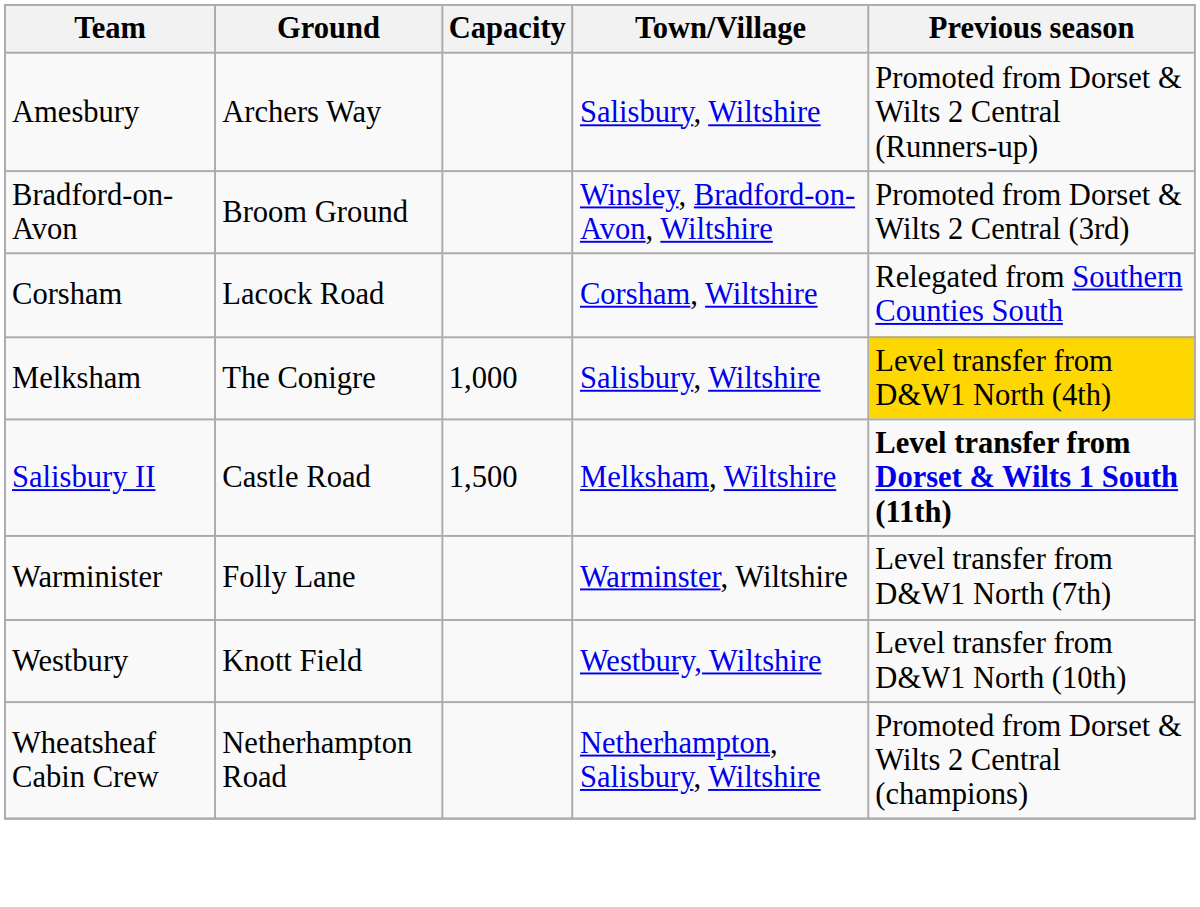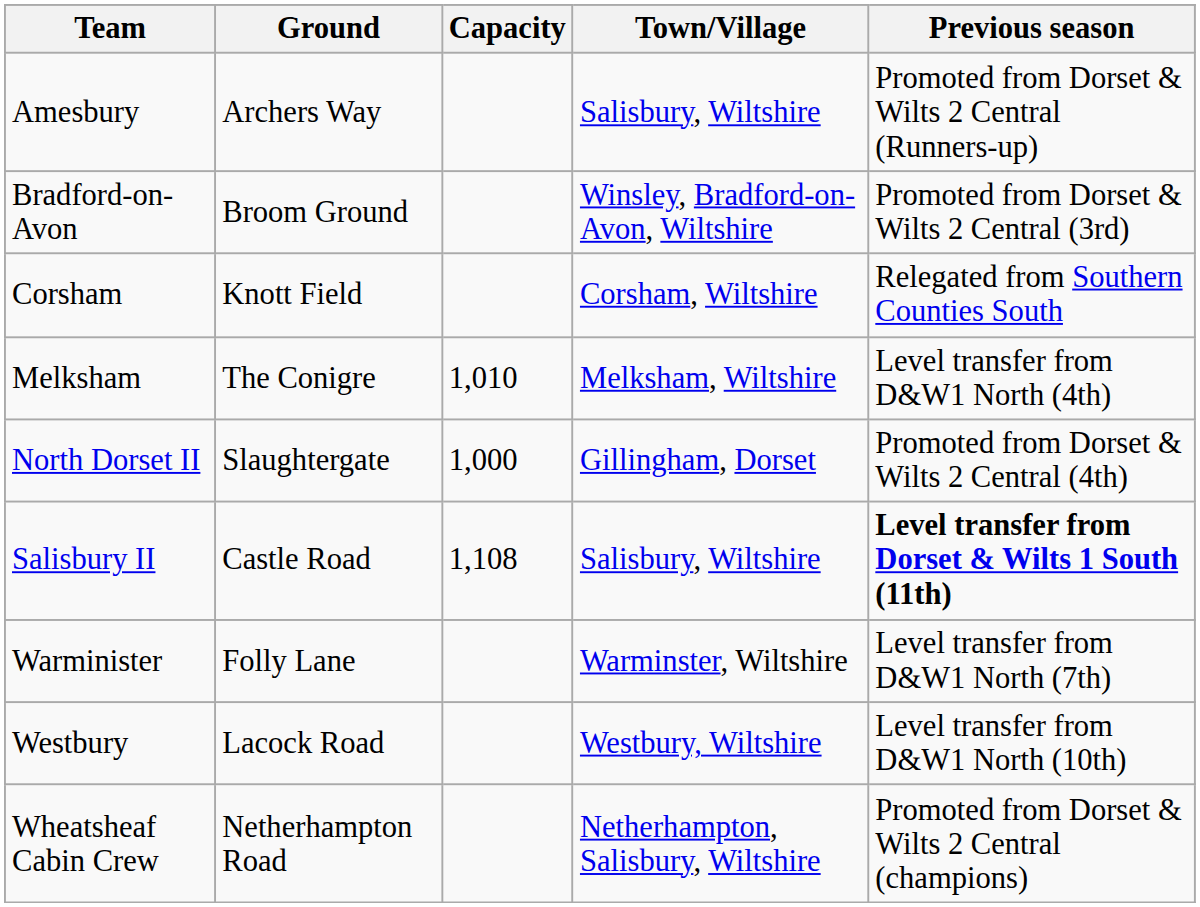Corsham | Ground: Lacock Road -> Knott Field
Melksham | Capacity: 1,000 -> 1,010
Melksham | Town/Village: Salisbury, Wiltshire -> Melksham, Wiltshire
Melksham | Previous season: gold background -> no background
+ row: North Dorset II | Slaughtergate | 1,000 | Gillingham, Dorset | Promoted from Dorset & Wilts 2 Central (4th)
Salisbury II | Capacity: 1,500 -> 1,108
Salisbury II | Town/Village: Melksham, Wiltshire -> Salisbury, Wiltshire
Westbury | Ground: Knott Field -> Lacock Road
